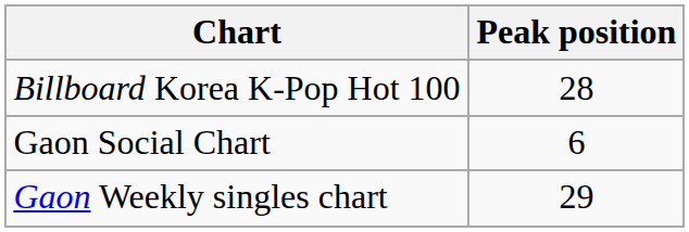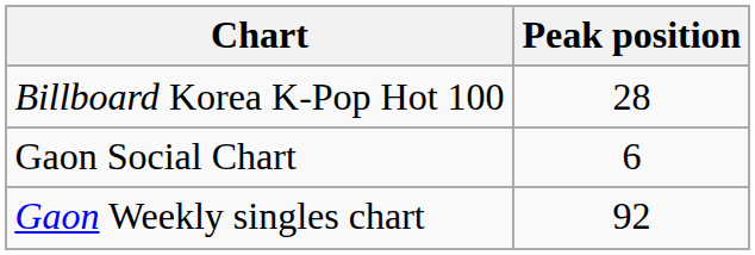Gaon Weekly singles chart | Peak position: 29 -> 92
